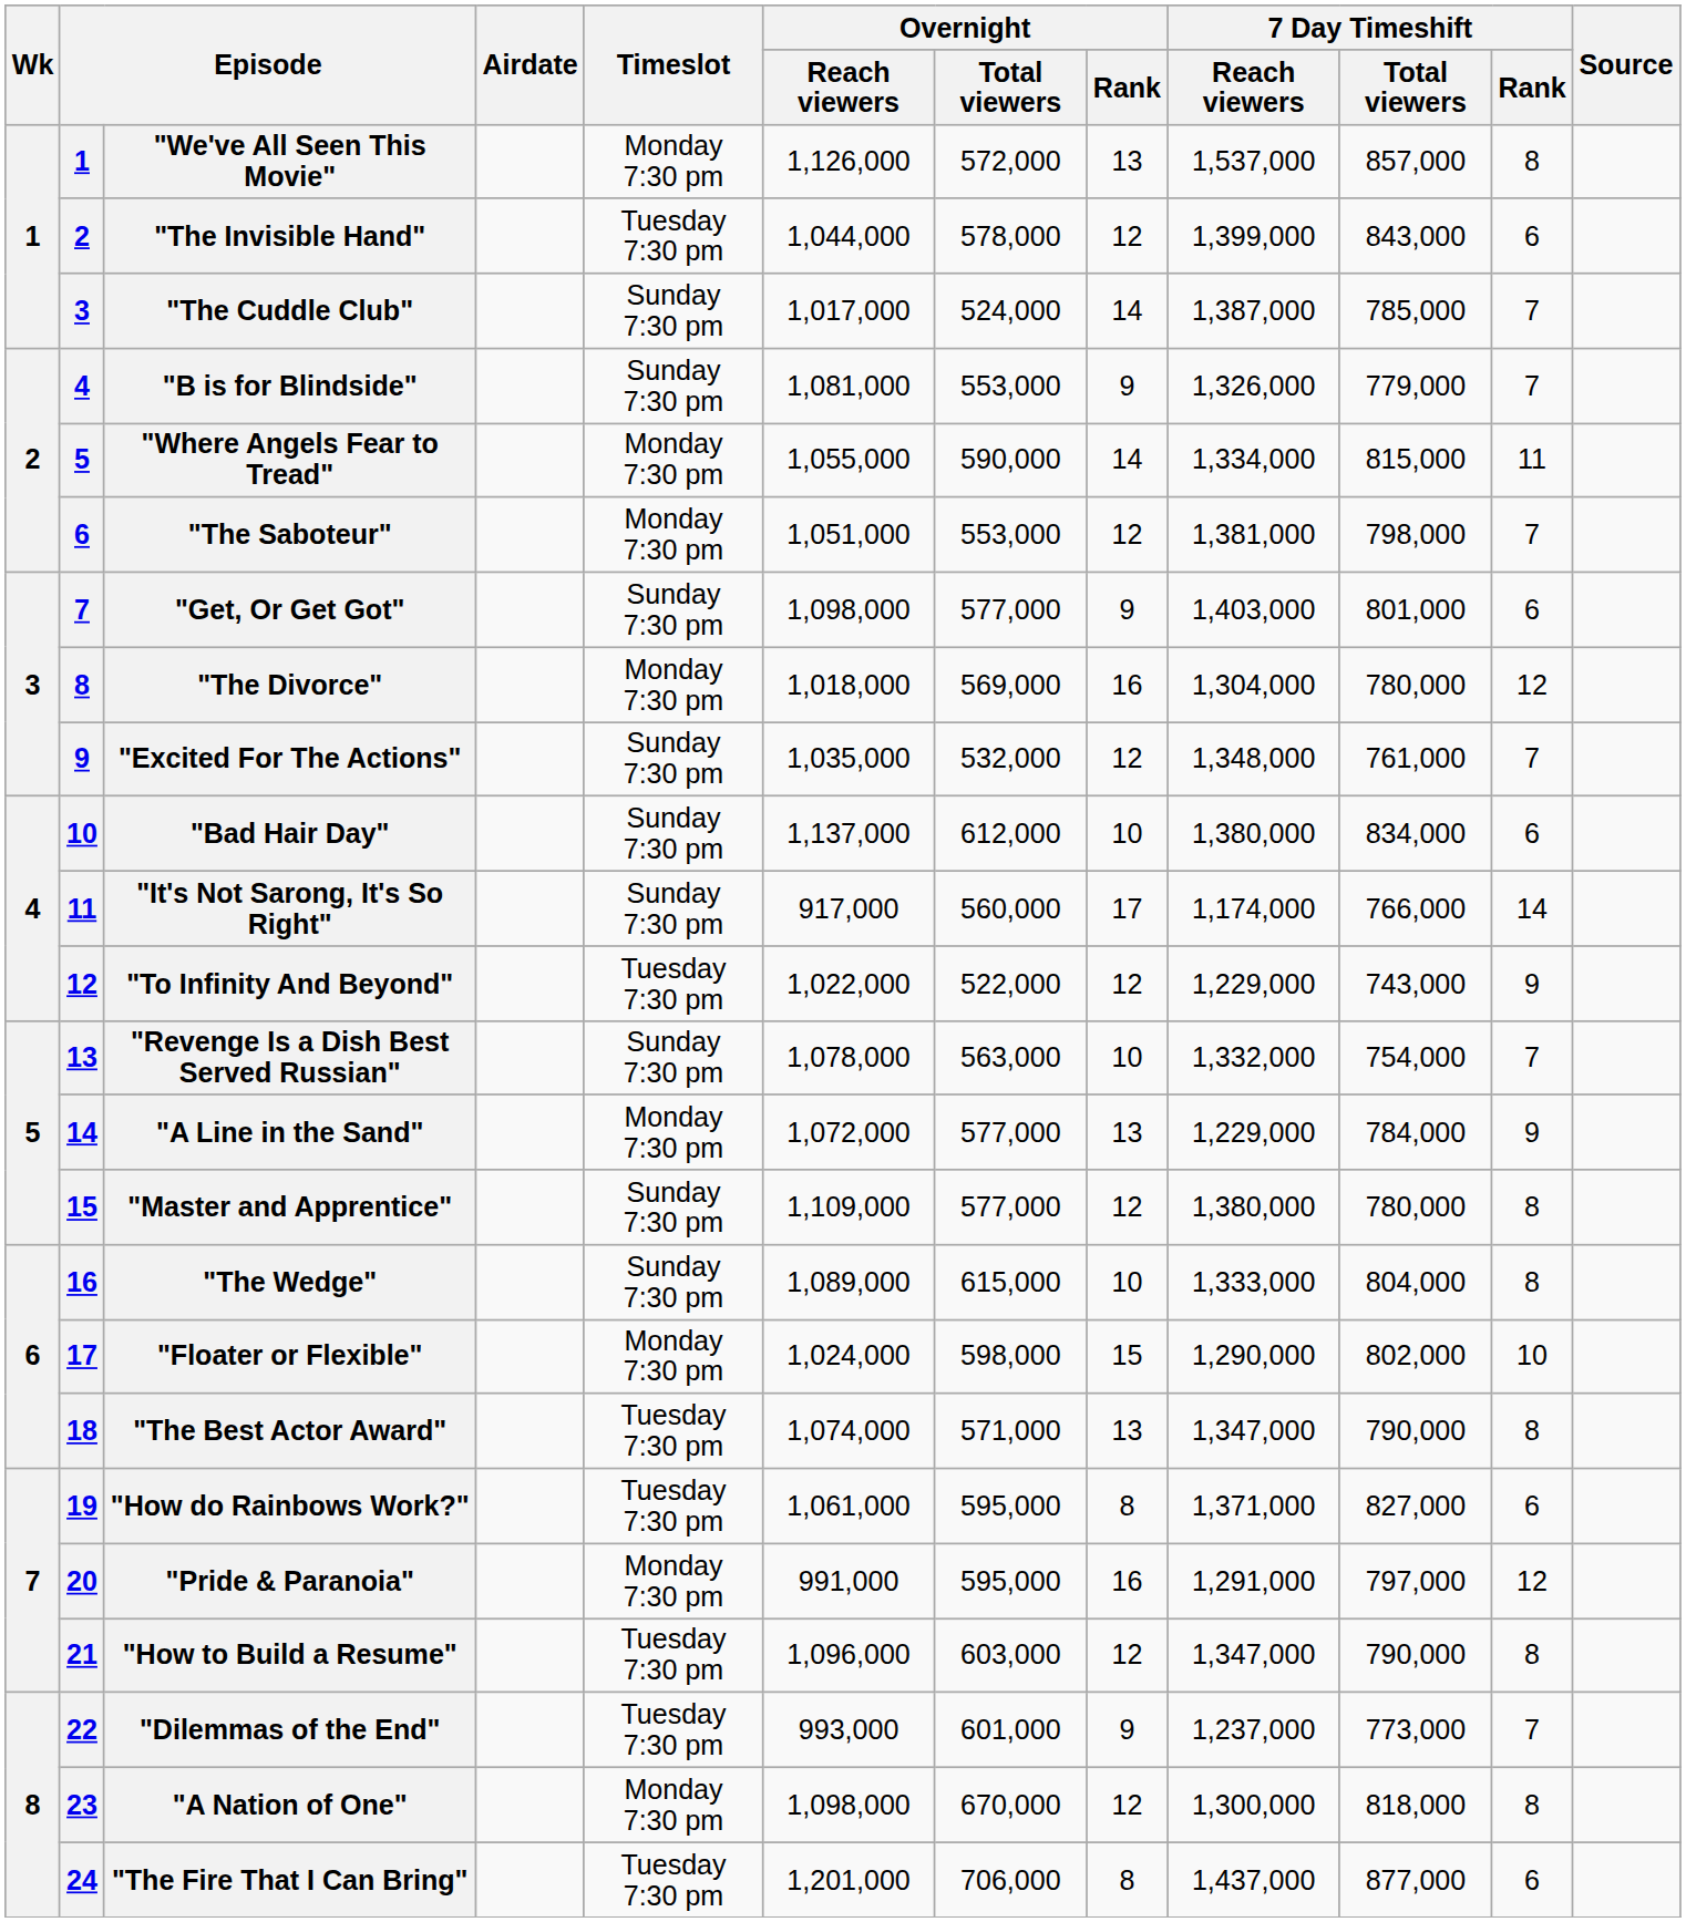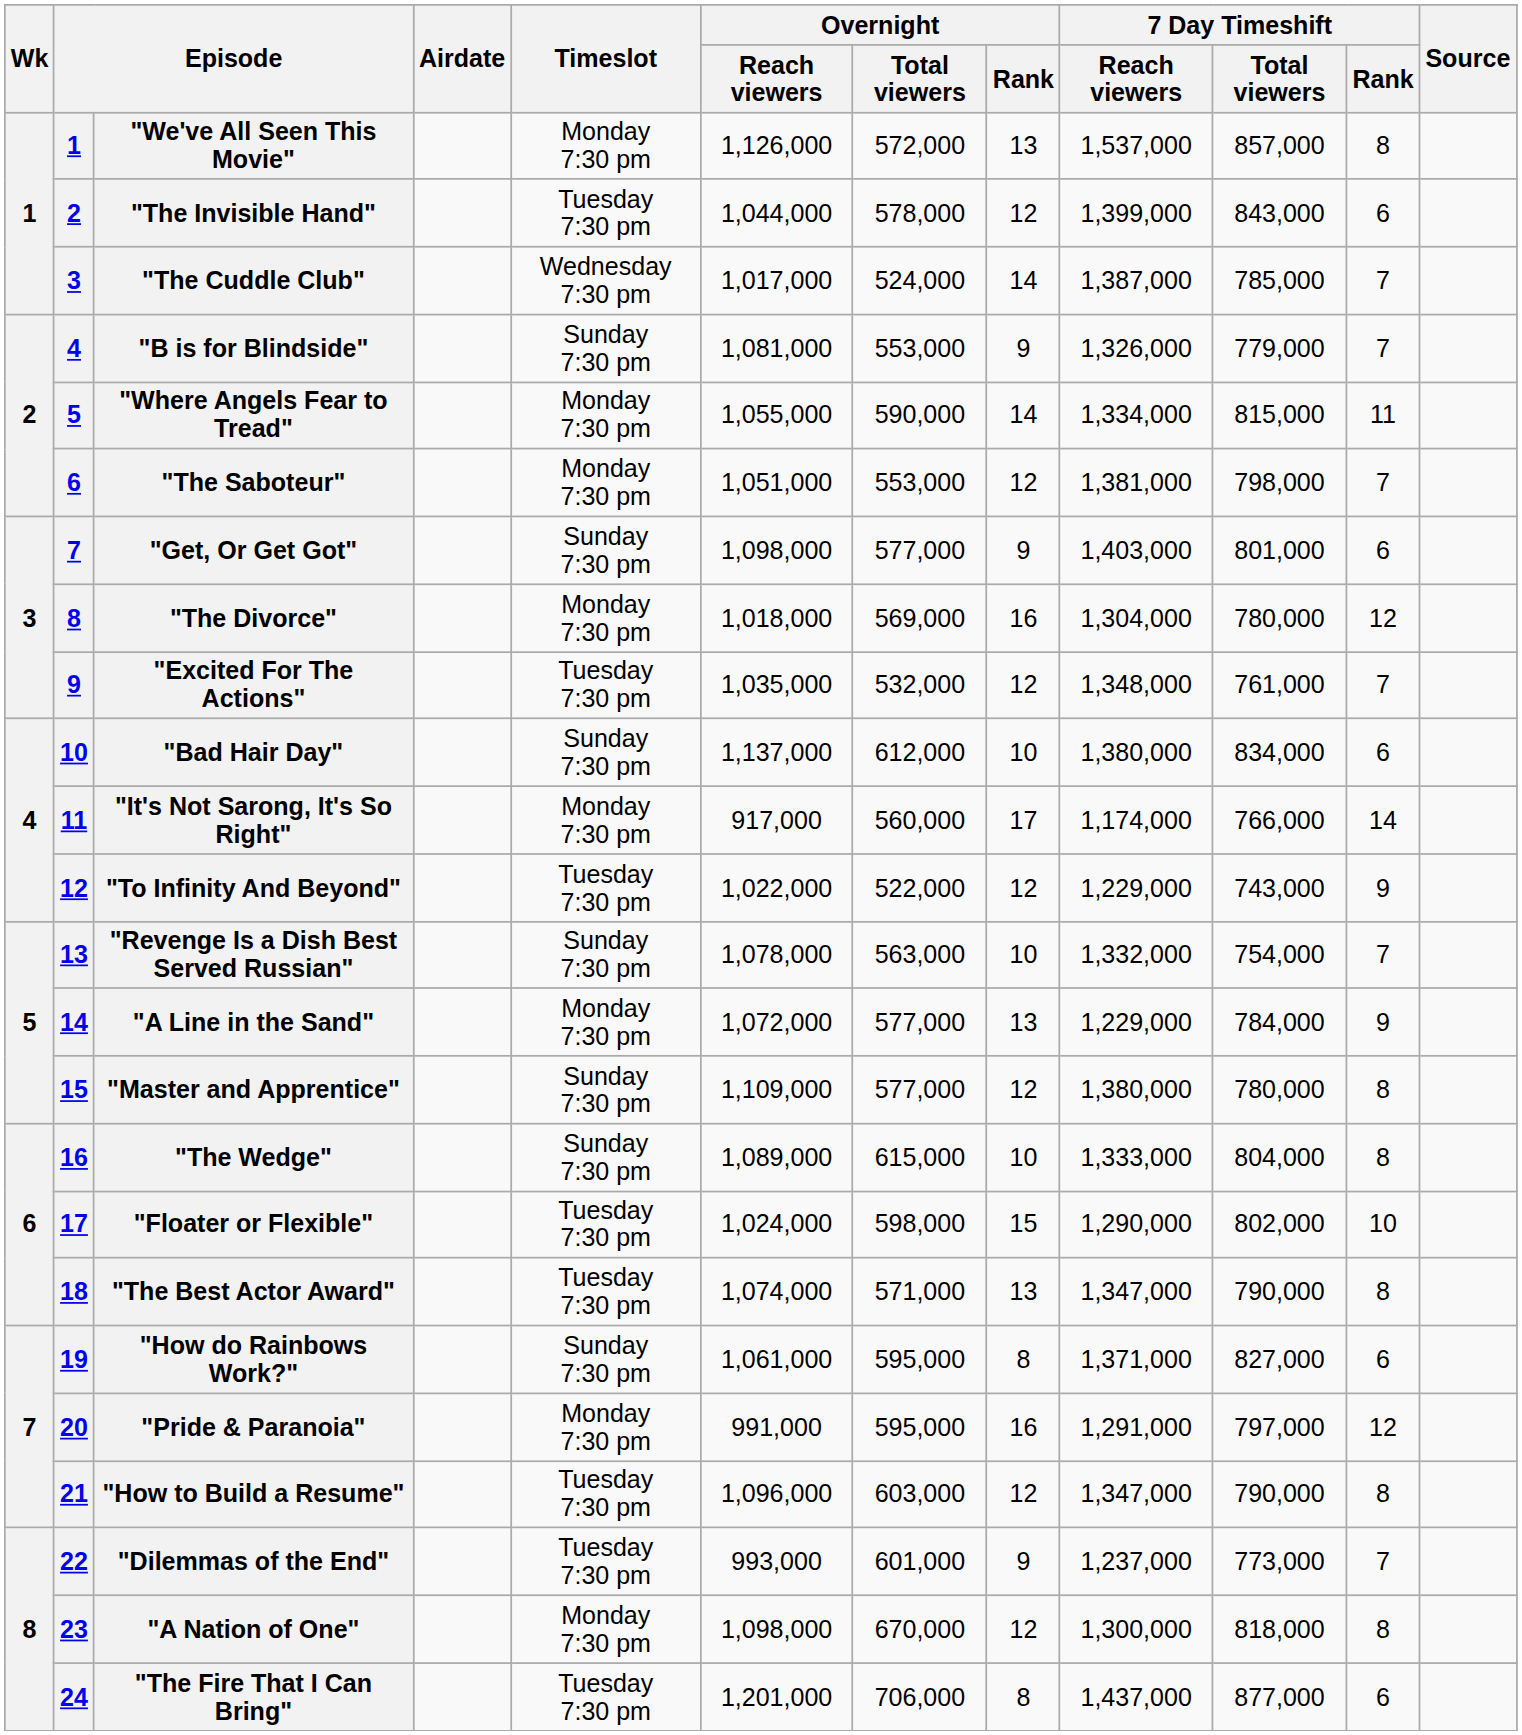"The Cuddle Club" | Timeslot: Sunday 7:30 pm -> Wednesday 7:30 pm
"Excited For The Actions" | Timeslot: Sunday 7:30 pm -> Tuesday 7:30 pm
"It's Not Sarong, It's So Right" | Timeslot: Sunday 7:30 pm -> Monday 7:30 pm
"Floater or Flexible" | Timeslot: Monday 7:30 pm -> Tuesday 7:30 pm
"How do Rainbows Work?" | Timeslot: Tuesday 7:30 pm -> Sunday 7:30 pm
